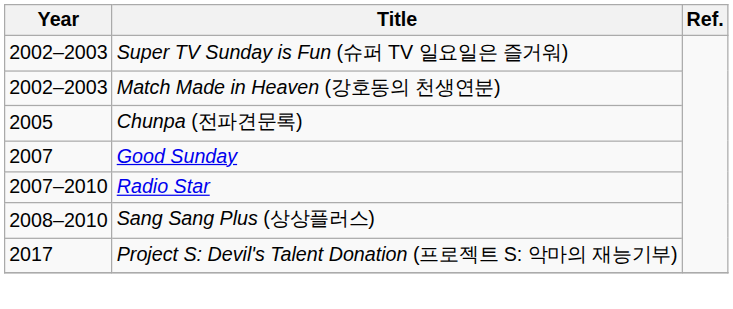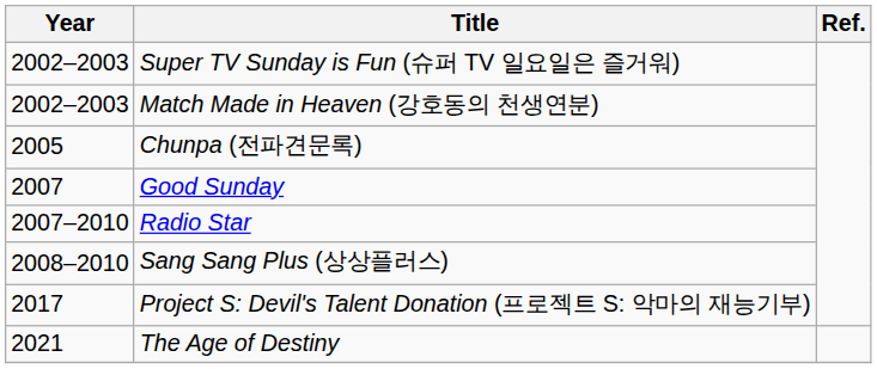+ row: 2021 | The Age of Destiny
